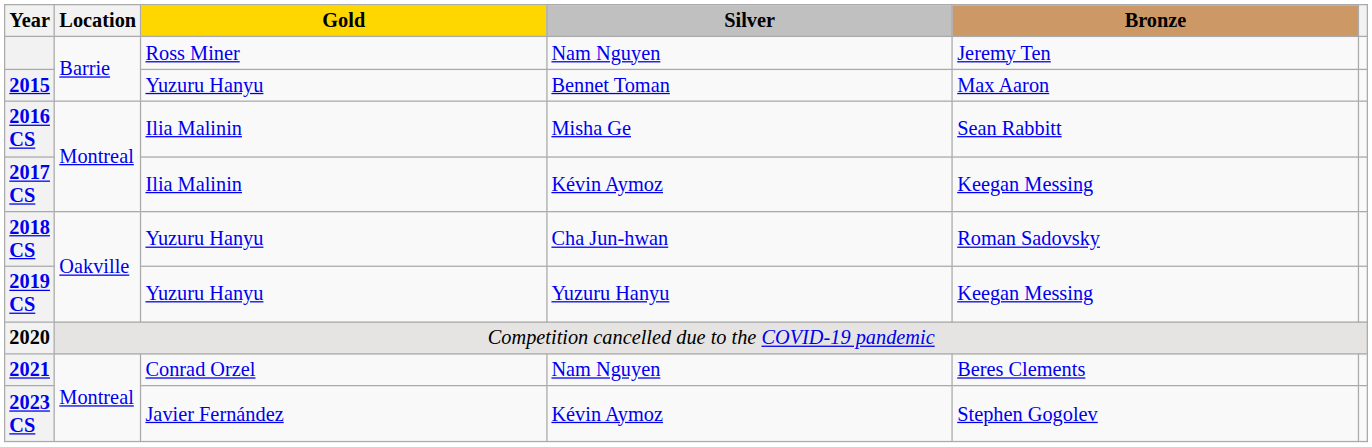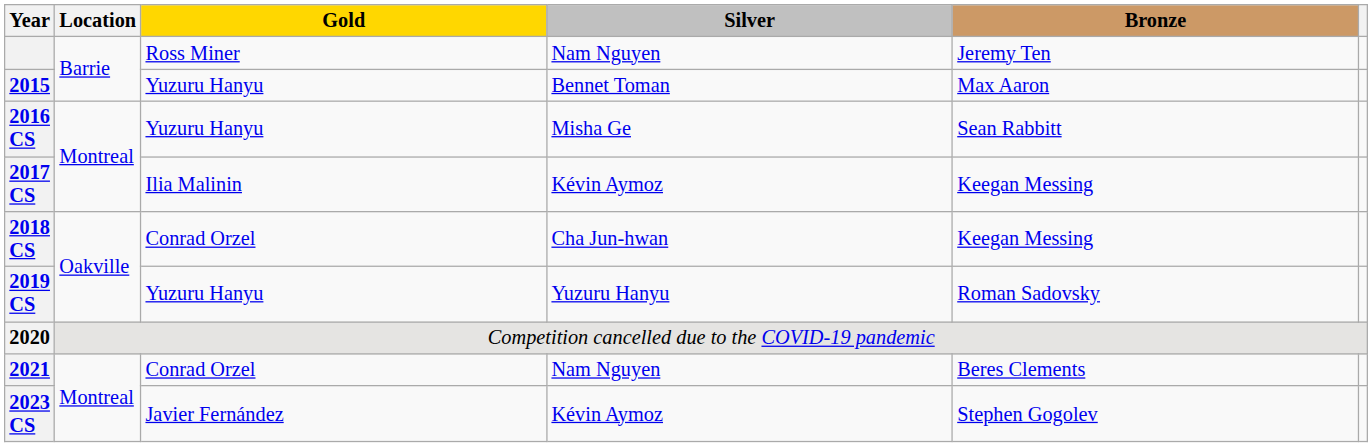2016 CS | Gold: Ilia Malinin -> Yuzuru Hanyu
2018 CS | Gold: Yuzuru Hanyu -> Conrad Orzel
2018 CS | Bronze: Roman Sadovsky -> Keegan Messing
2019 CS | Bronze: Keegan Messing -> Roman Sadovsky
